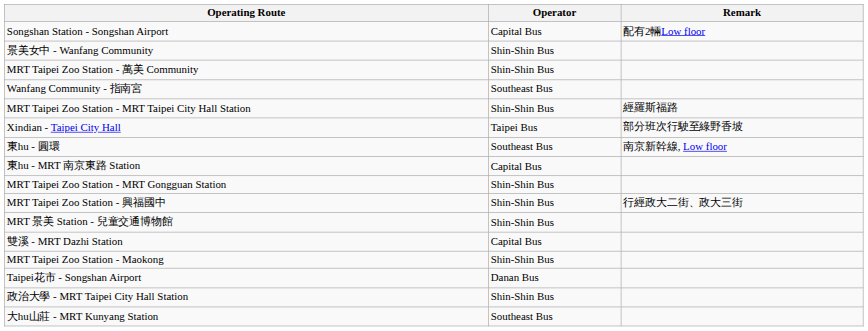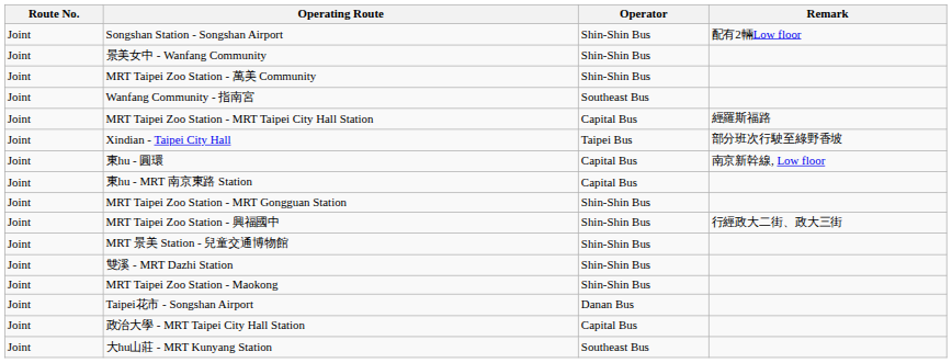+ column: Route No. | Joint | Joint | Joint | Joint | Joint | Joint | Joint | Joint | Joint | Joint | Joint | Joint | Joint | Joint | Joint | Joint
Songshan Station - Songshan Airport | Operator: Capital Bus -> Shin-Shin Bus
MRT Taipei Zoo Station - MRT Taipei City Hall Station | Operator: Shin-Shin Bus -> Capital Bus
東hu - 圓環 | Operator: Southeast Bus -> Capital Bus
雙溪 - MRT Dazhi Station | Operator: Capital Bus -> Shin-Shin Bus
政治大學 - MRT Taipei City Hall Station | Operator: Shin-Shin Bus -> Capital Bus
